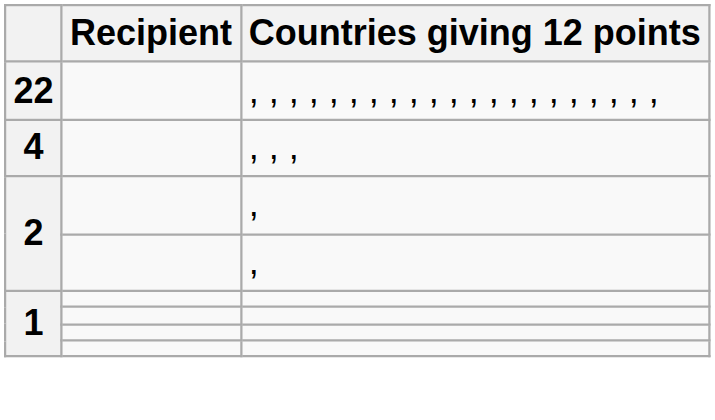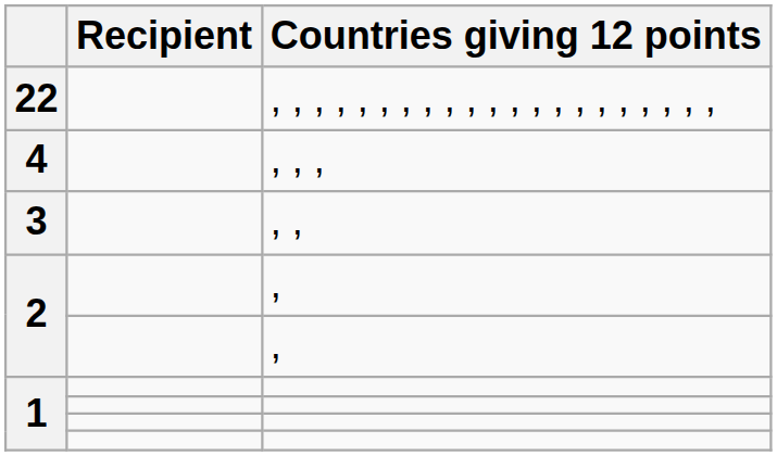+ row: 3 | , ,
